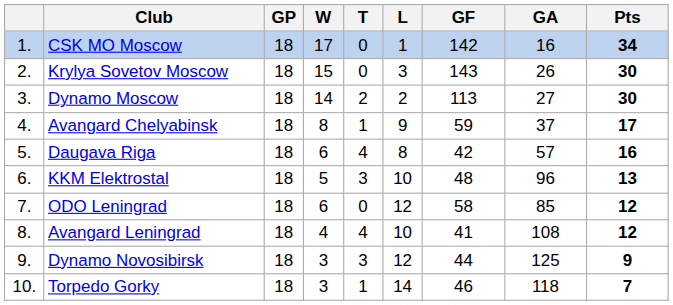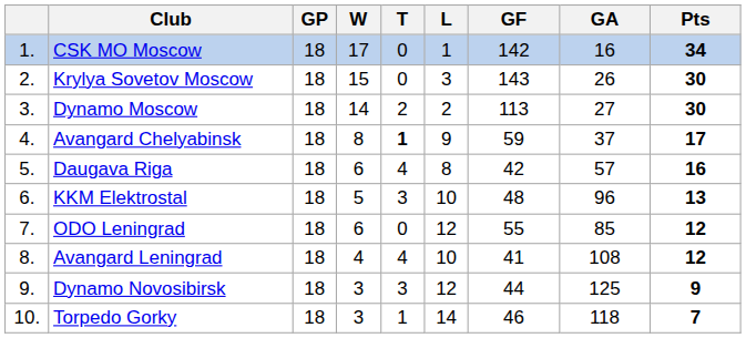Avangard Chelyabinsk | T: normal -> bold
ODO Leningrad | GF: 58 -> 55
